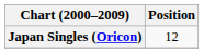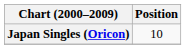Japan Singles (Oricon) | Position: 12 -> 10
